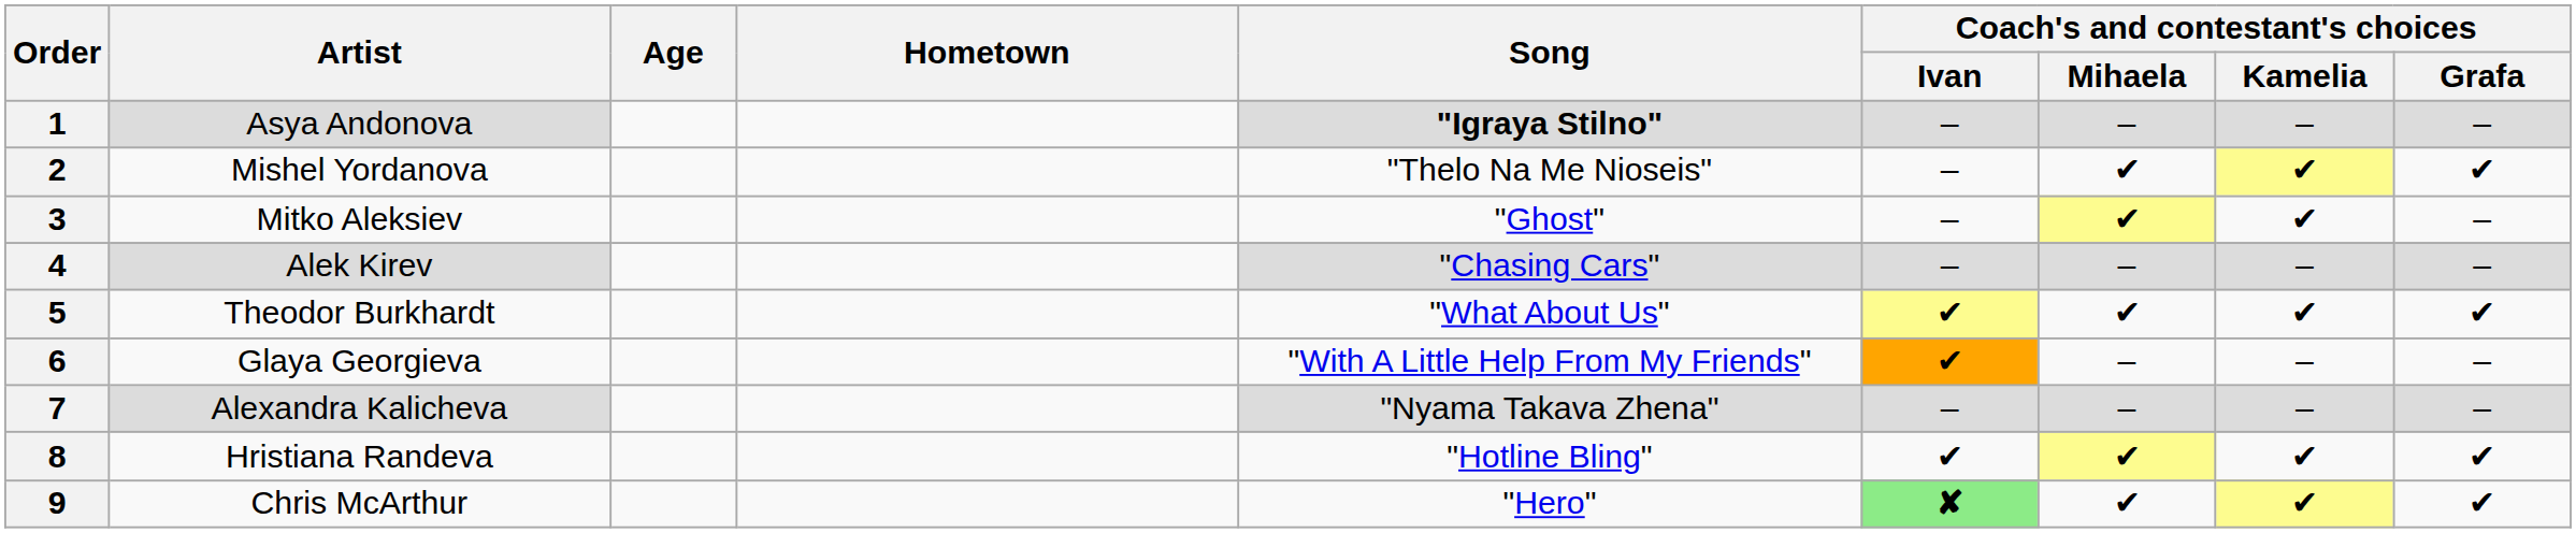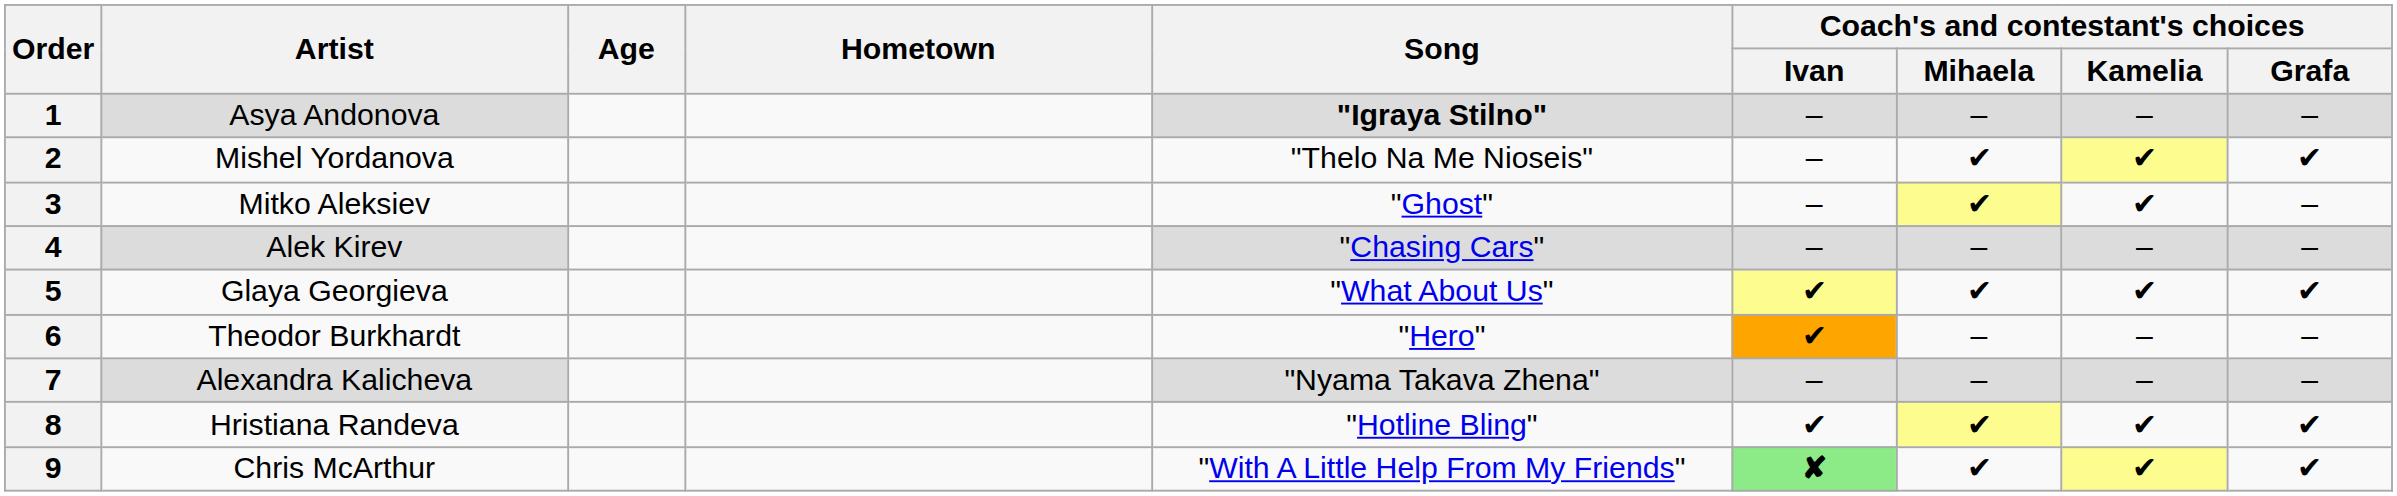5 | Artist: Theodor Burkhardt -> Glaya Georgieva
6 | Artist: Glaya Georgieva -> Theodor Burkhardt
6 | Song: "With A Little Help From My Friends" -> "Hero"
9 | Song: "Hero" -> "With A Little Help From My Friends"
